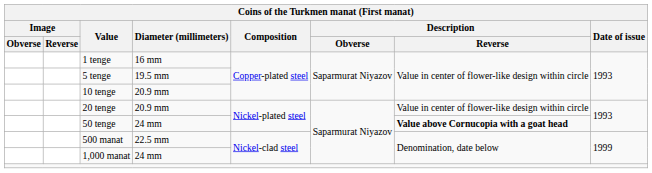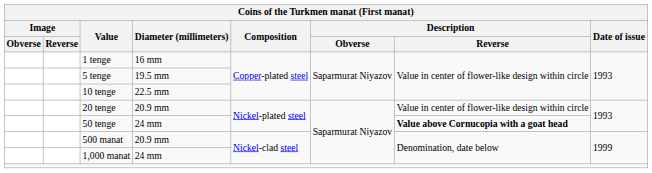10 tenge | Diameter (millimeters): 20.9 mm -> 22.5 mm
500 manat | Diameter (millimeters): 22.5 mm -> 20.9 mm
